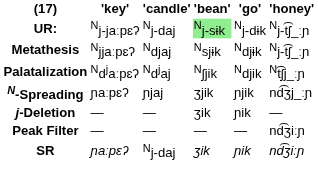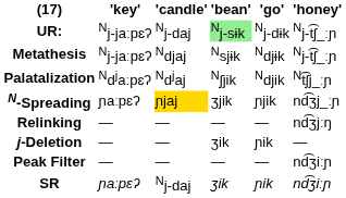Metathesis | 'key': Njjaːpɛʔ -> Nj-jaːpɛʔ
N-Spreading | 'candle': no background -> gold background
+ row: Relinking | — | — | — | — | nd͡ʒjːŋ
